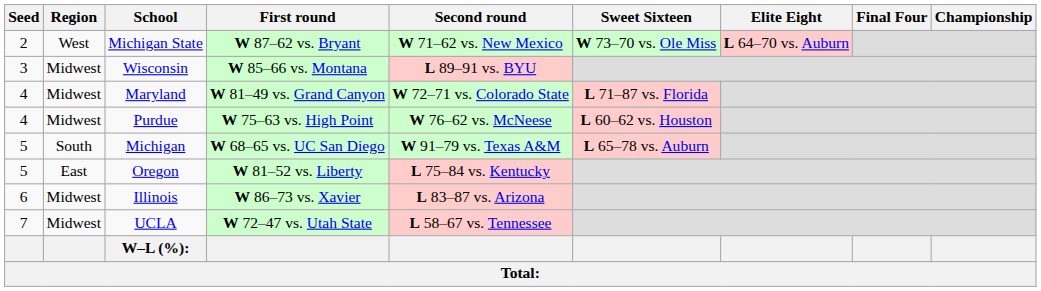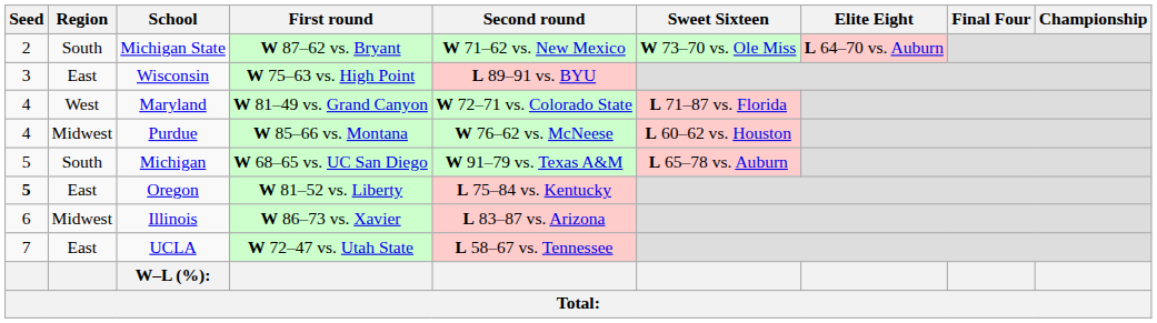Michigan State | Region: West -> South
Wisconsin | Region: Midwest -> East
Wisconsin | First round: W 85–66 vs. Montana -> W 75–63 vs. High Point
Maryland | Region: Midwest -> West
Purdue | First round: W 75–63 vs. High Point -> W 85–66 vs. Montana
Oregon | Seed: normal -> bold
UCLA | Region: Midwest -> East
